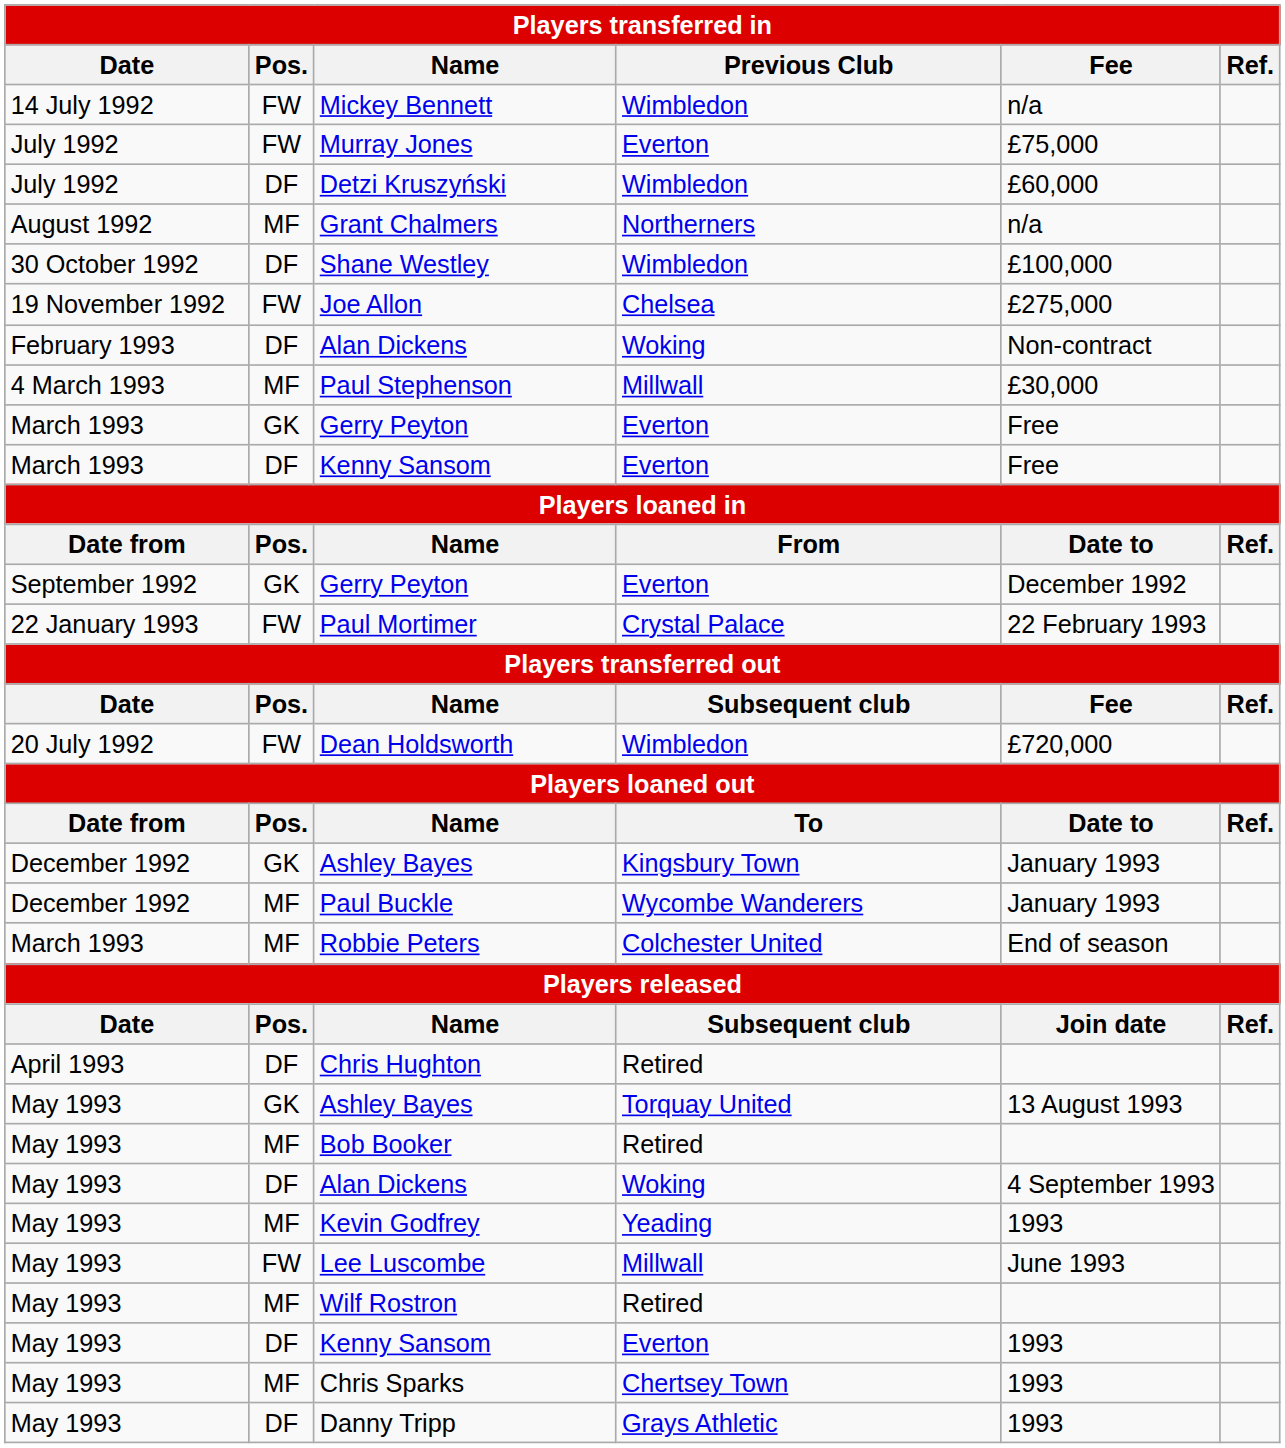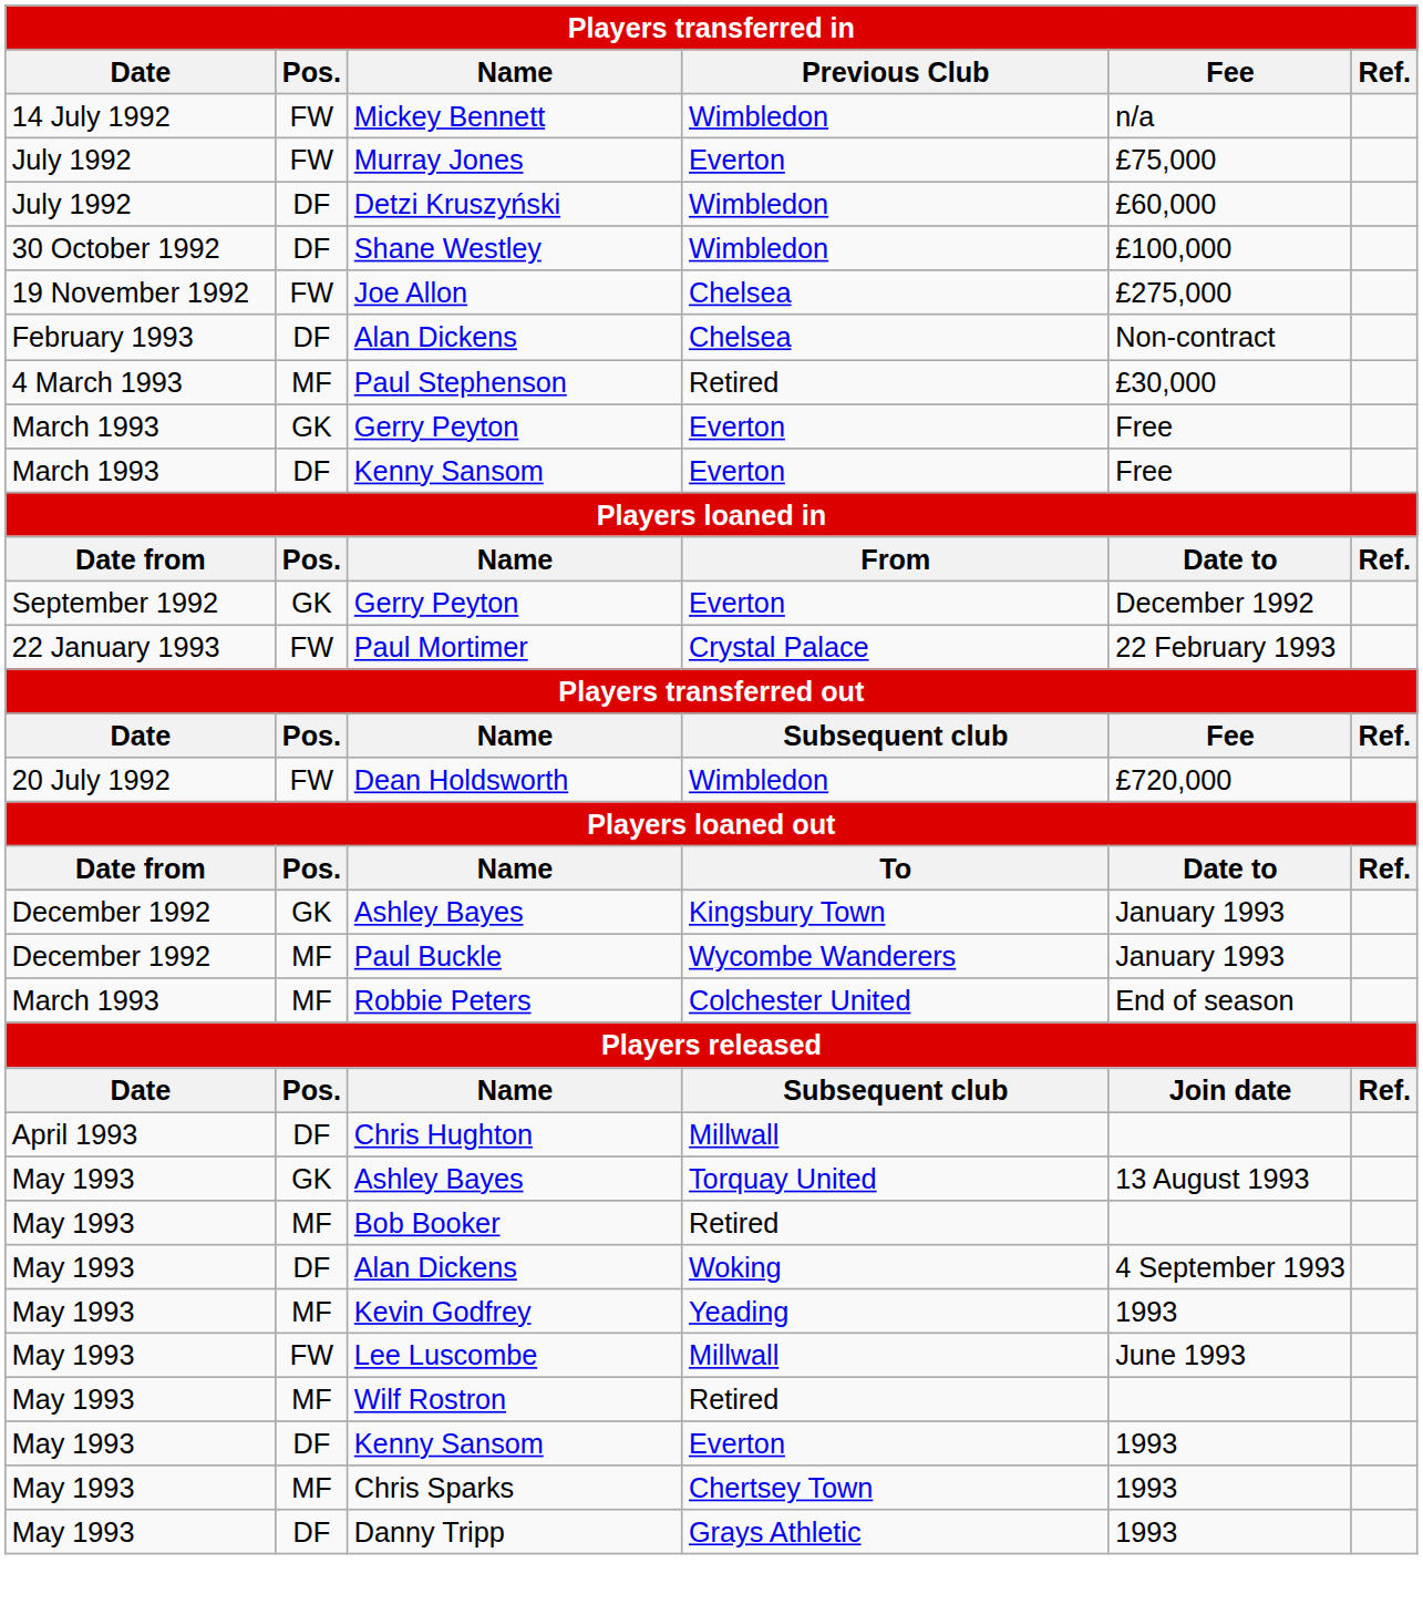- row: August 1992 | MF | Grant Chalmers | Northerners | n/a
February 1993 / Alan Dickens | Previous Club: Woking -> Chelsea
Paul Stephenson | Previous Club: Millwall -> Retired
Chris Hughton | Previous Club: Retired -> Millwall
